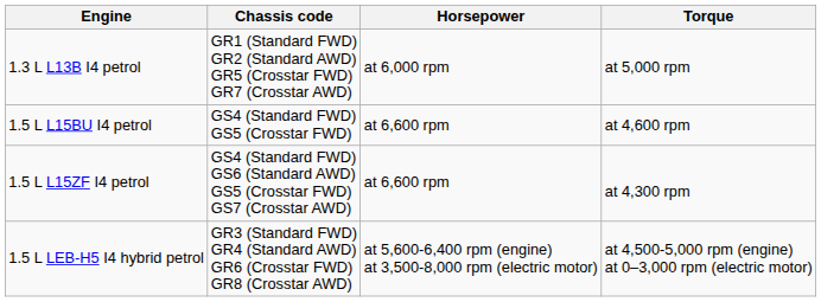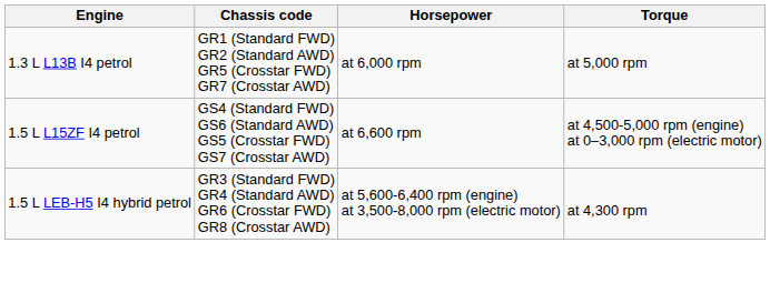- row: 1.5 L L15BU I4 petrol | GS4 (Standard FWD) GS5 (Crosstar FWD) | at 6,600 rpm | at 4,600 rpm
1.5 L L15ZF I4 petrol | Torque: at 4,300 rpm -> at 4,500-5,000 rpm (engine) at 0–3,000 rpm (electric motor)
1.5 L LEB-H5 I4 hybrid petrol | Torque: at 4,500-5,000 rpm (engine) at 0–3,000 rpm (electric motor) -> at 4,300 rpm
